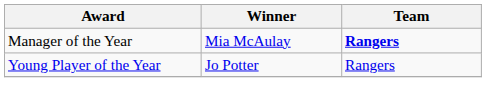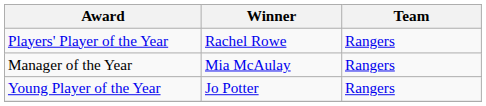+ row: Players' Player of the Year | Rachel Rowe | Rangers
Manager of the Year | Team: bold -> normal
